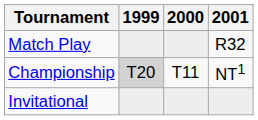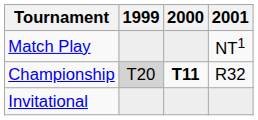Match Play | 2001: R32 -> NT1
Championship | 2000: normal -> bold
Championship | 2001: NT1 -> R32
